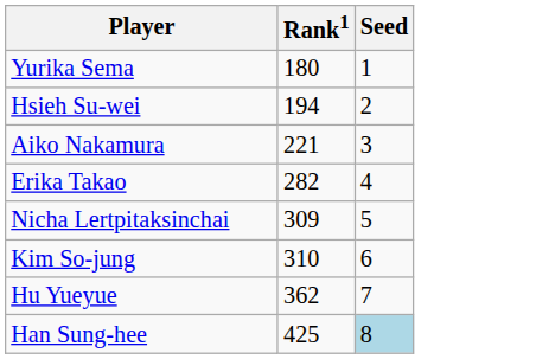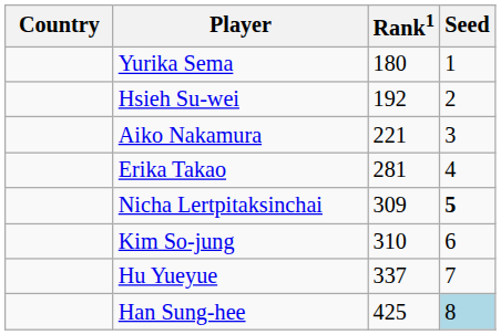+ column: Country
Hsieh Su-wei | Rank1: 194 -> 192
Erika Takao | Rank1: 282 -> 281
Nicha Lertpitaksinchai | Seed: normal -> bold
Hu Yueyue | Rank1: 362 -> 337
